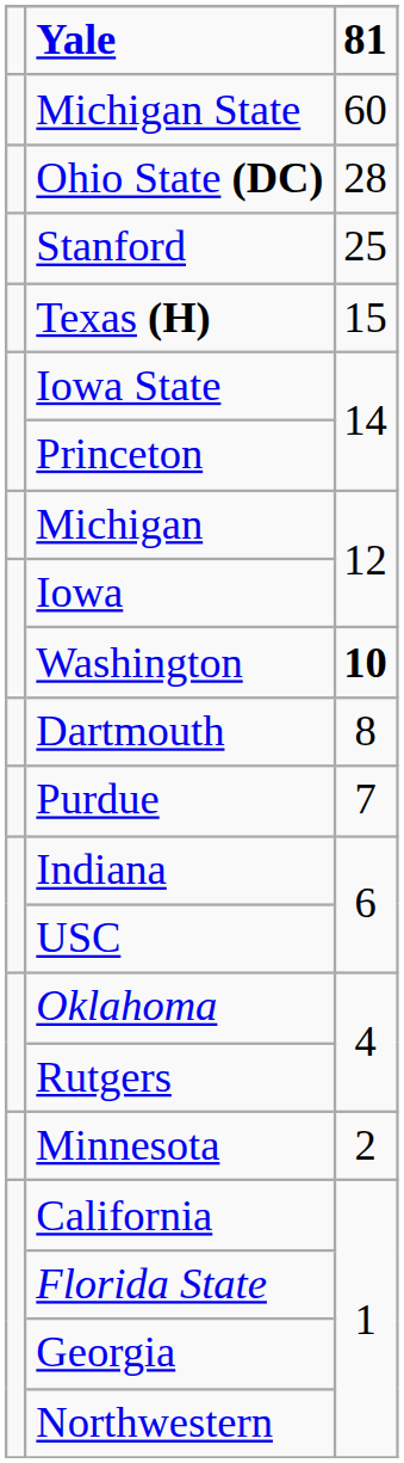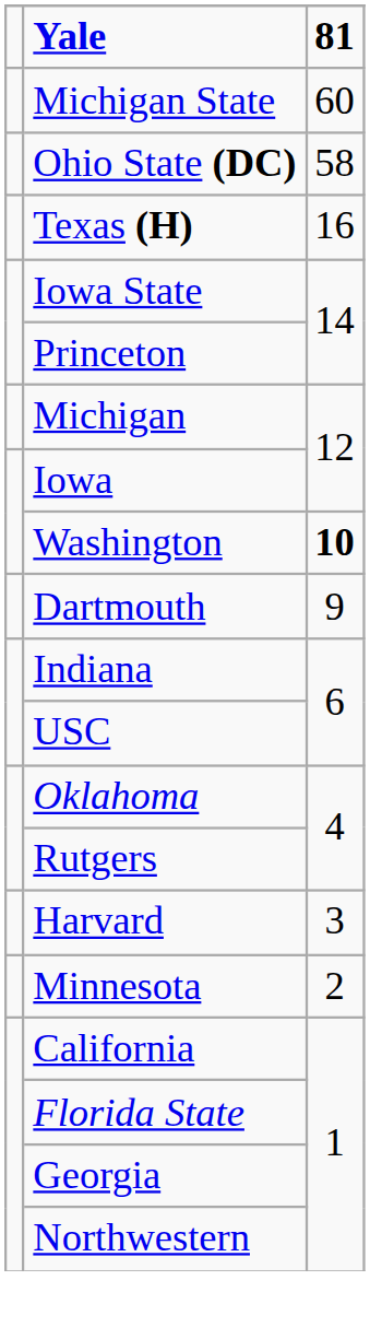Ohio State (DC) | 81: 28 -> 58
- row: Stanford | 25
Texas (H) | 81: 15 -> 16
Dartmouth | 81: 8 -> 9
- row: Purdue | 7
+ row: Harvard | 3
